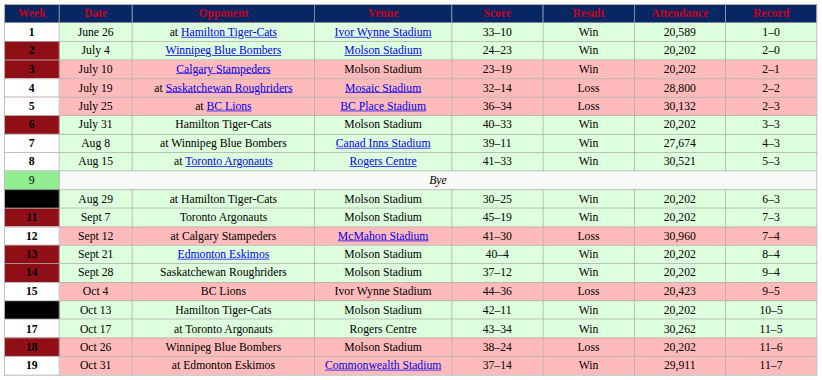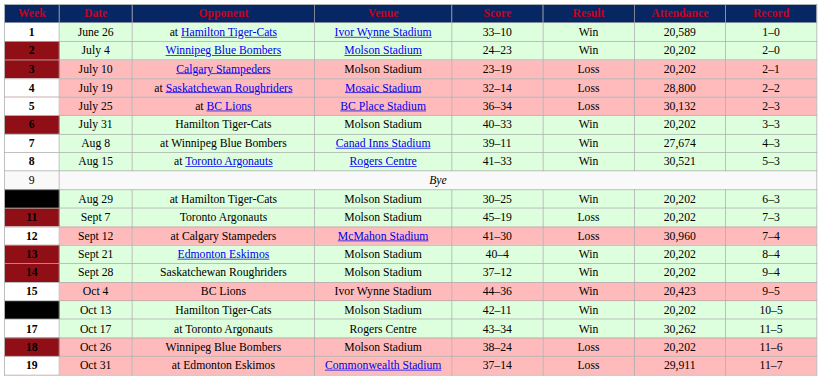July 10 | Result: Win -> Loss
Bye | Week: lightgreen background -> no background
Sept 7 | Result: Win -> Loss
Oct 4 | Result: Loss -> Win
Oct 31 | Result: Win -> Loss
